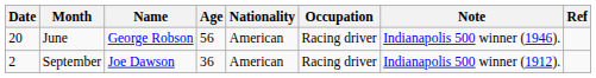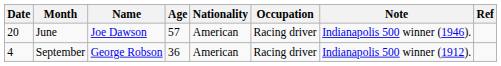June | Name: George Robson -> Joe Dawson
June | Age: 56 -> 57
September | Date: 2 -> 4
September | Name: Joe Dawson -> George Robson
